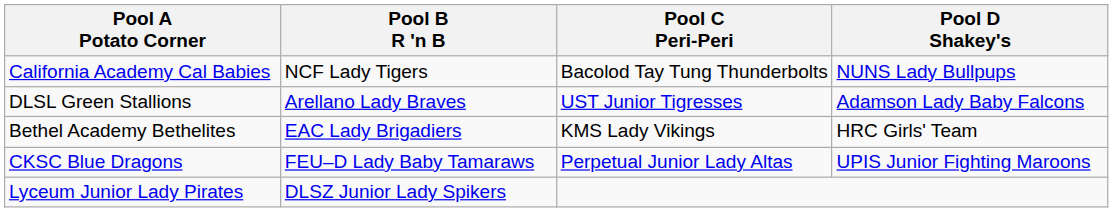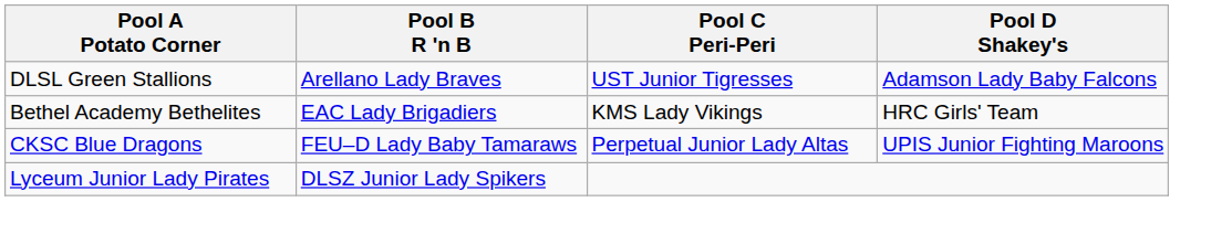- row: California Academy Cal Babies | NCF Lady Tigers | Bacolod Tay Tung Thunderbolts | NUNS Lady Bullpups
